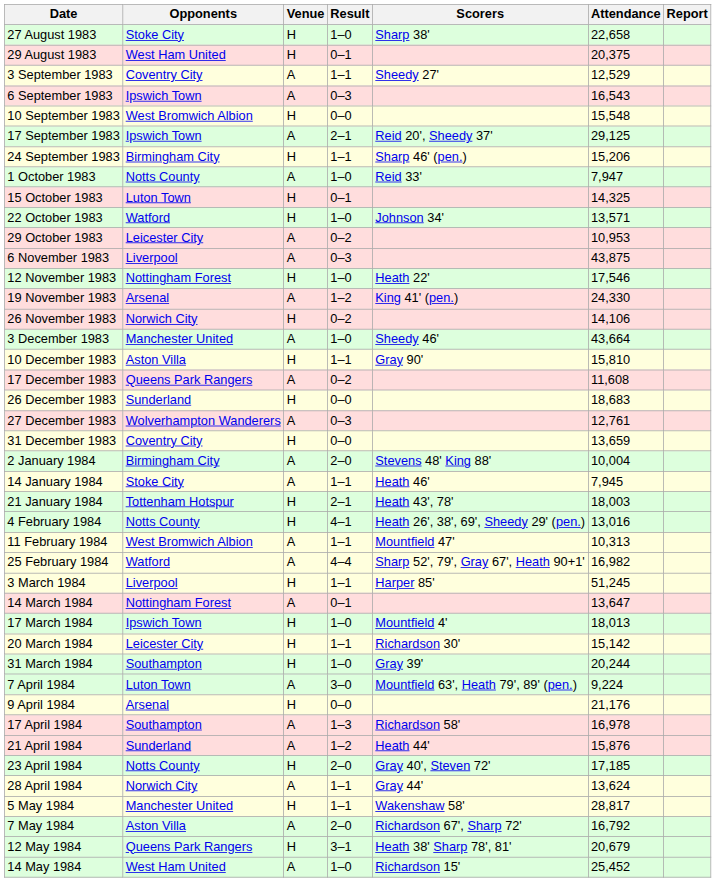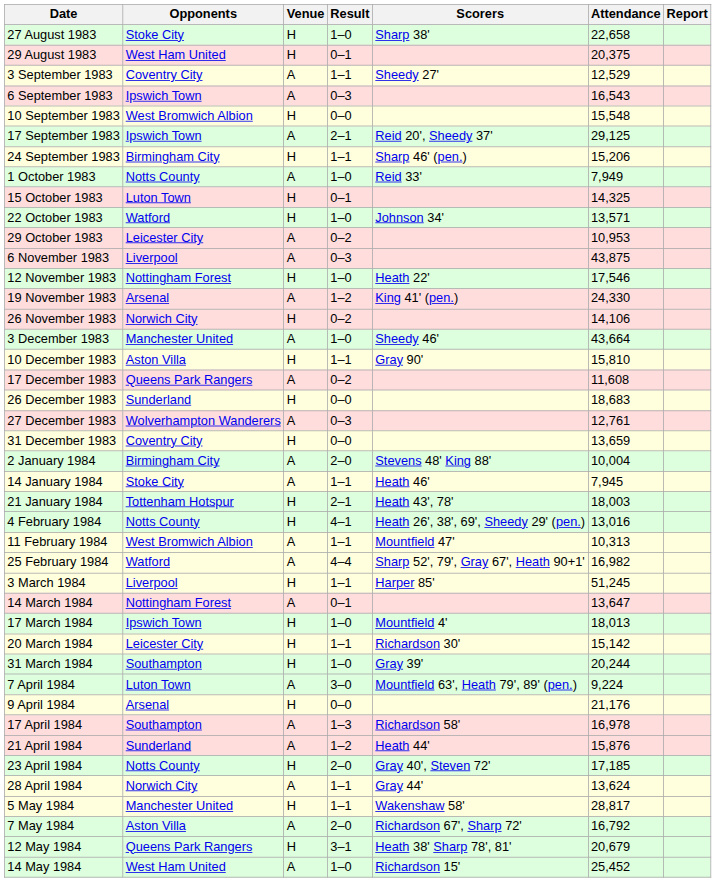1 October 1983 | Attendance: 7,947 -> 7,949
